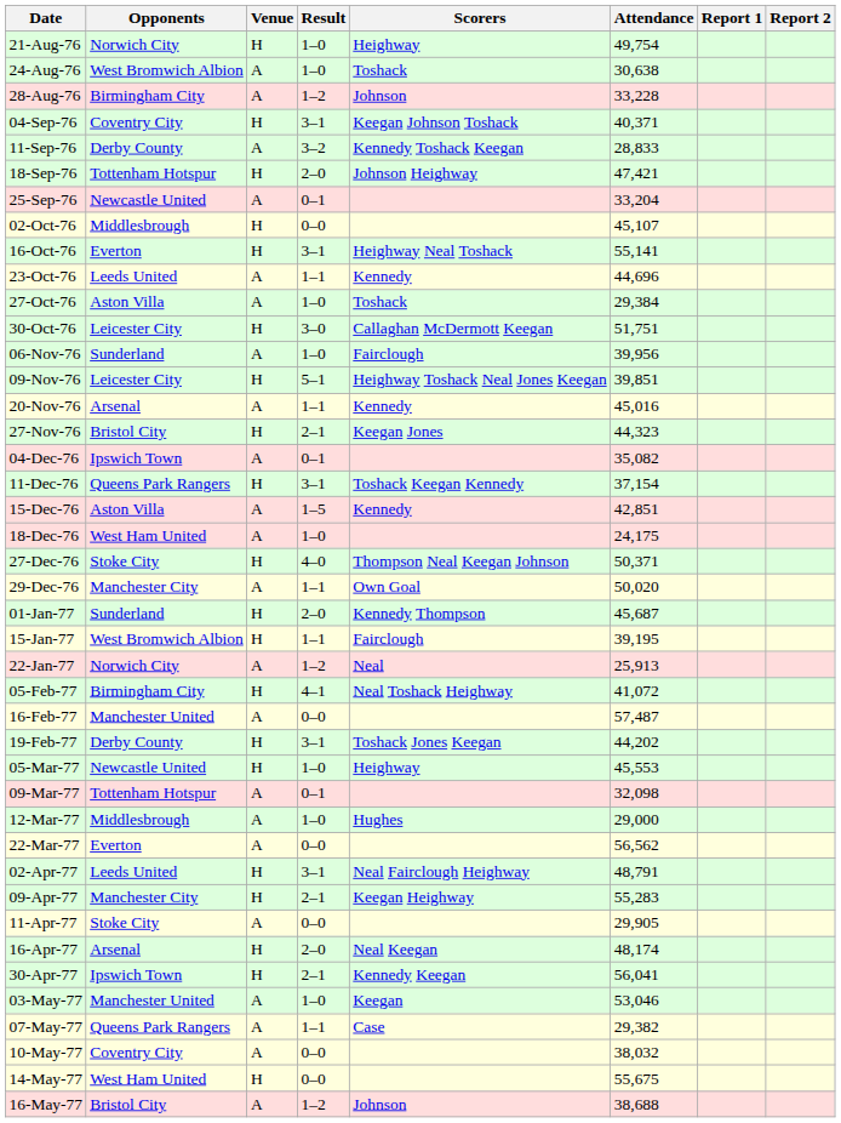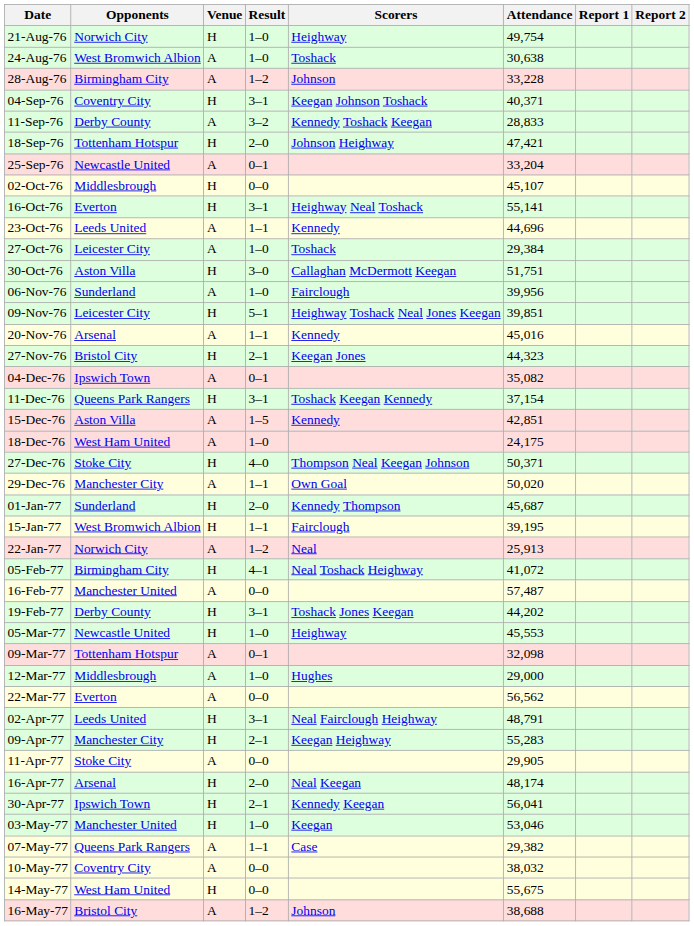27-Oct-76 | Opponents: Aston Villa -> Leicester City
30-Oct-76 | Opponents: Leicester City -> Aston Villa
03-May-77 | Venue: A -> H
